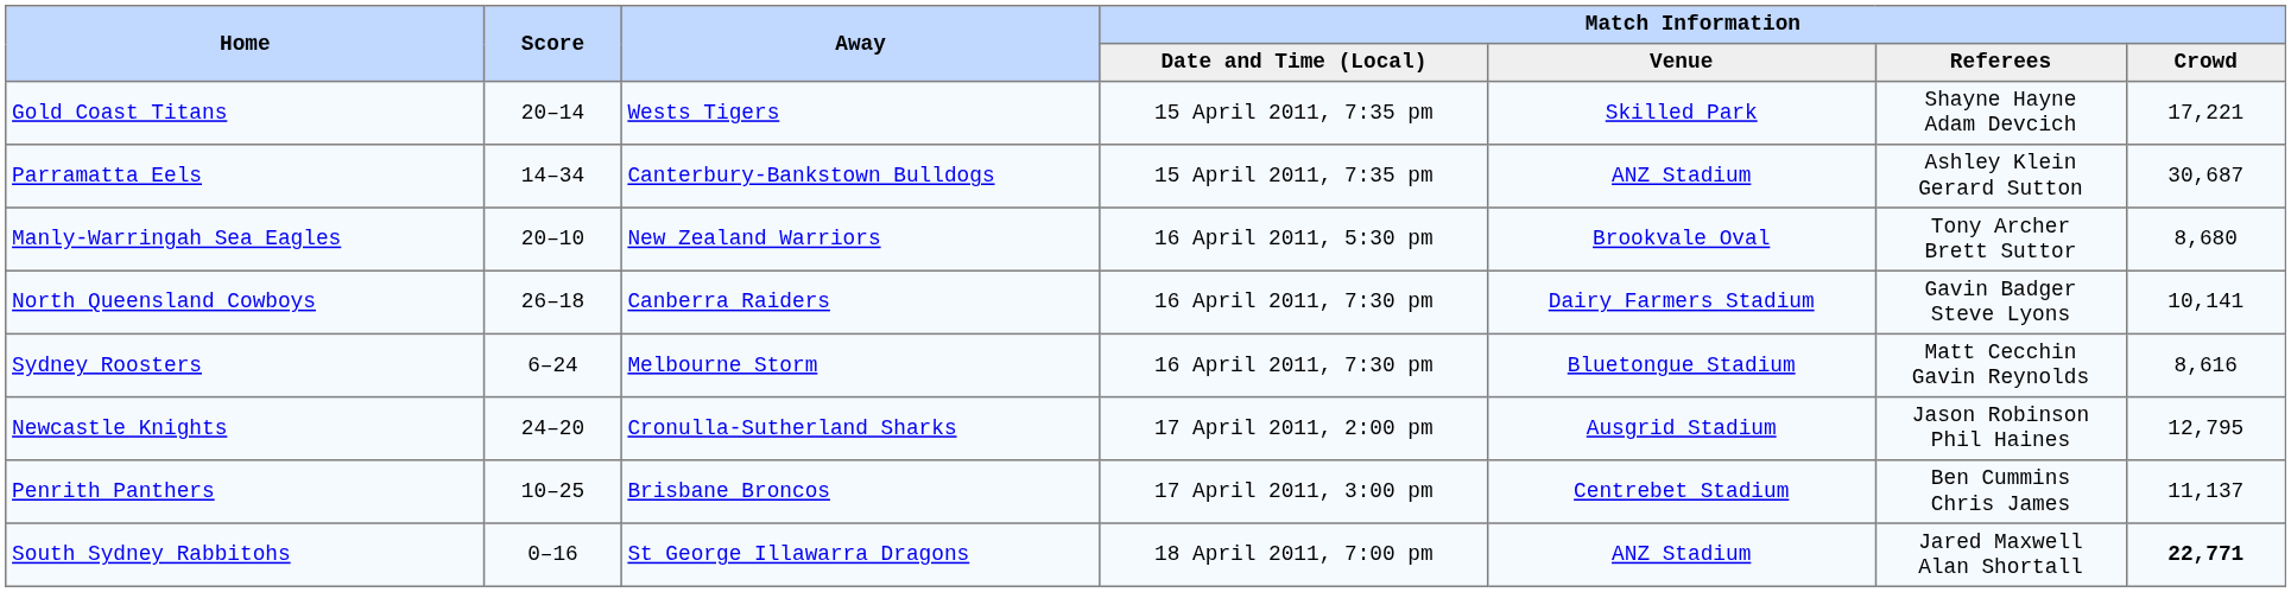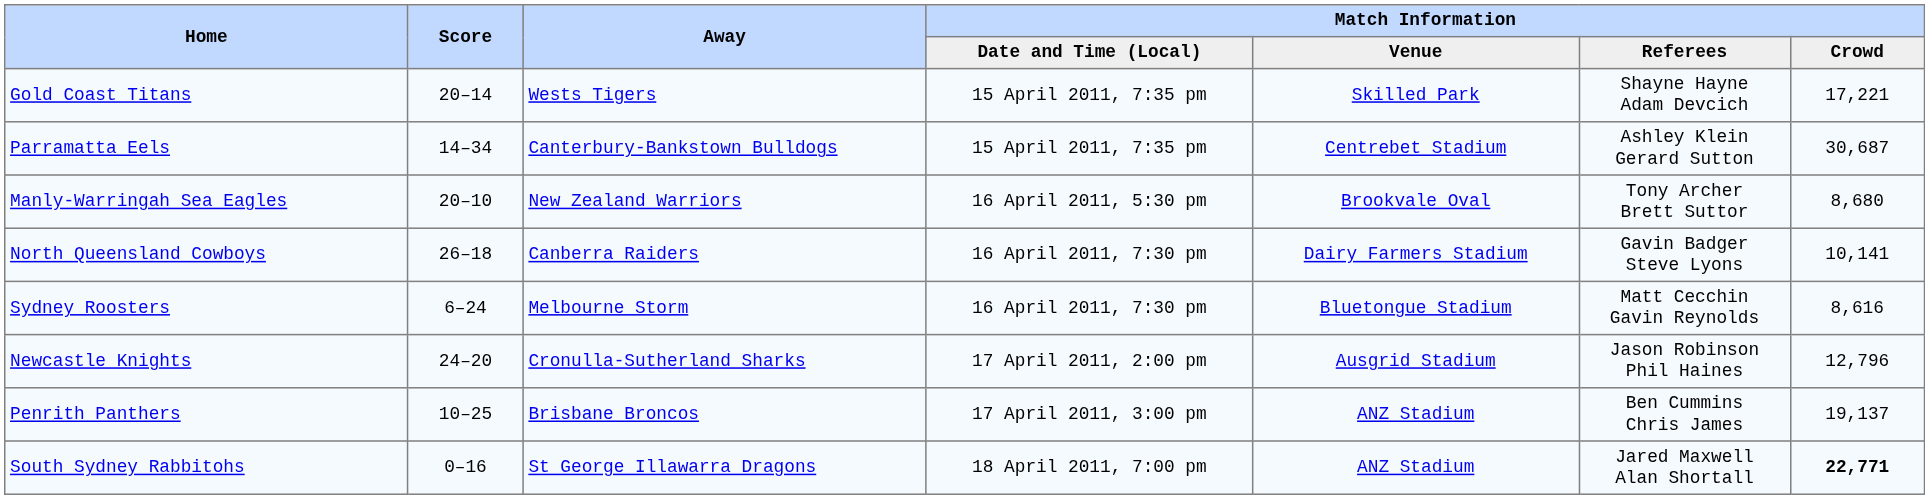Parramatta Eels | Match Information / Venue: ANZ Stadium -> Centrebet Stadium
Newcastle Knights | Match Information / Crowd: 12,795 -> 12,796
Penrith Panthers | Match Information / Venue: Centrebet Stadium -> ANZ Stadium
Penrith Panthers | Match Information / Crowd: 11,137 -> 19,137
